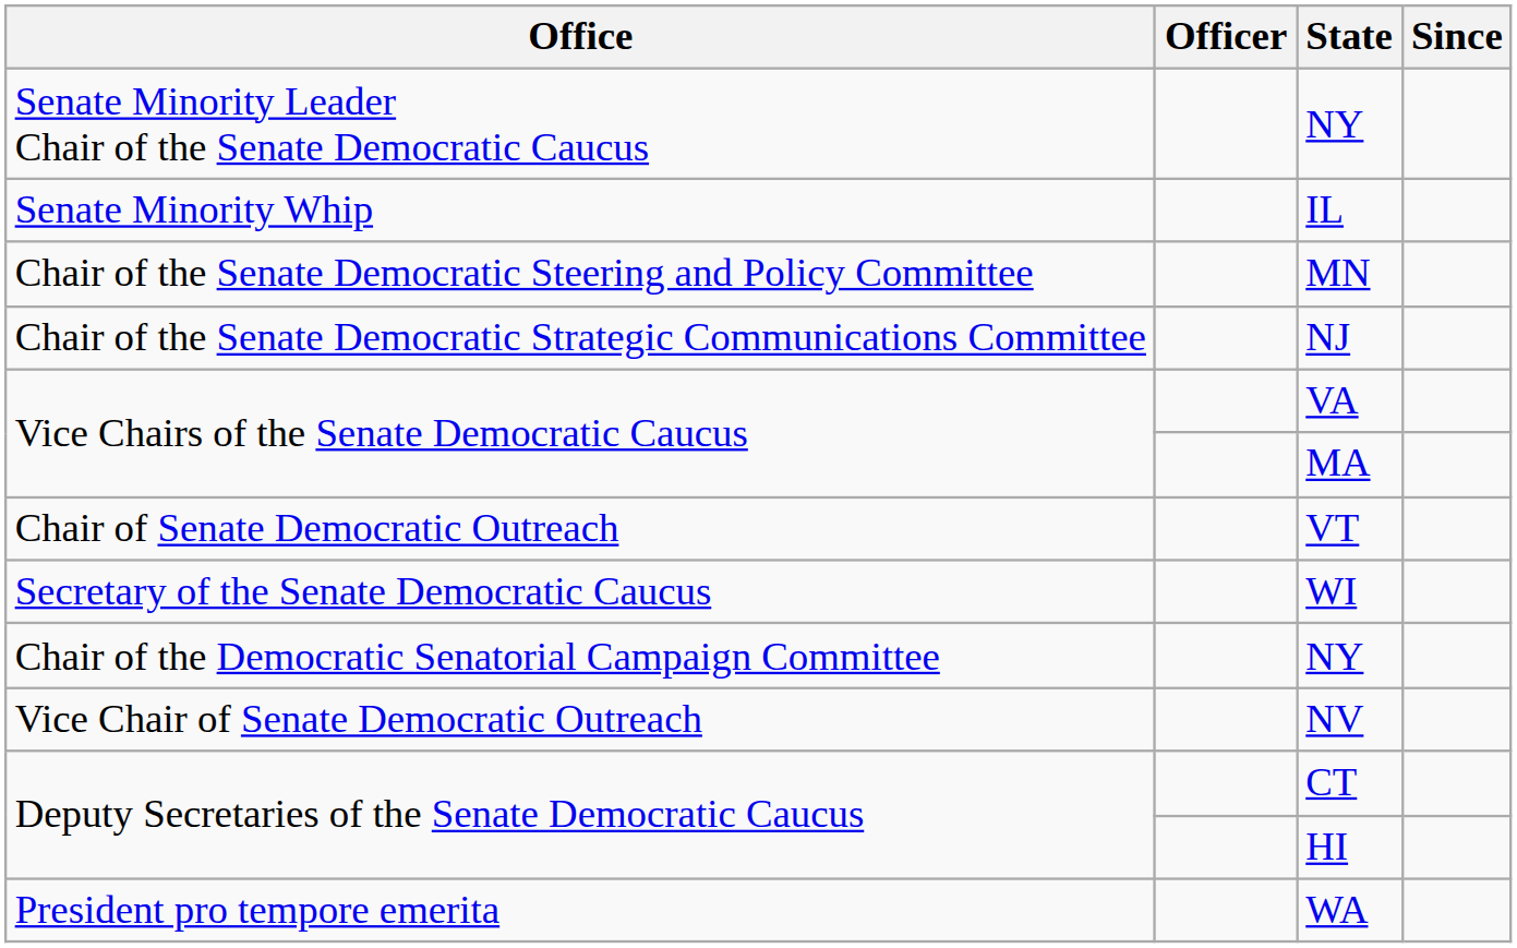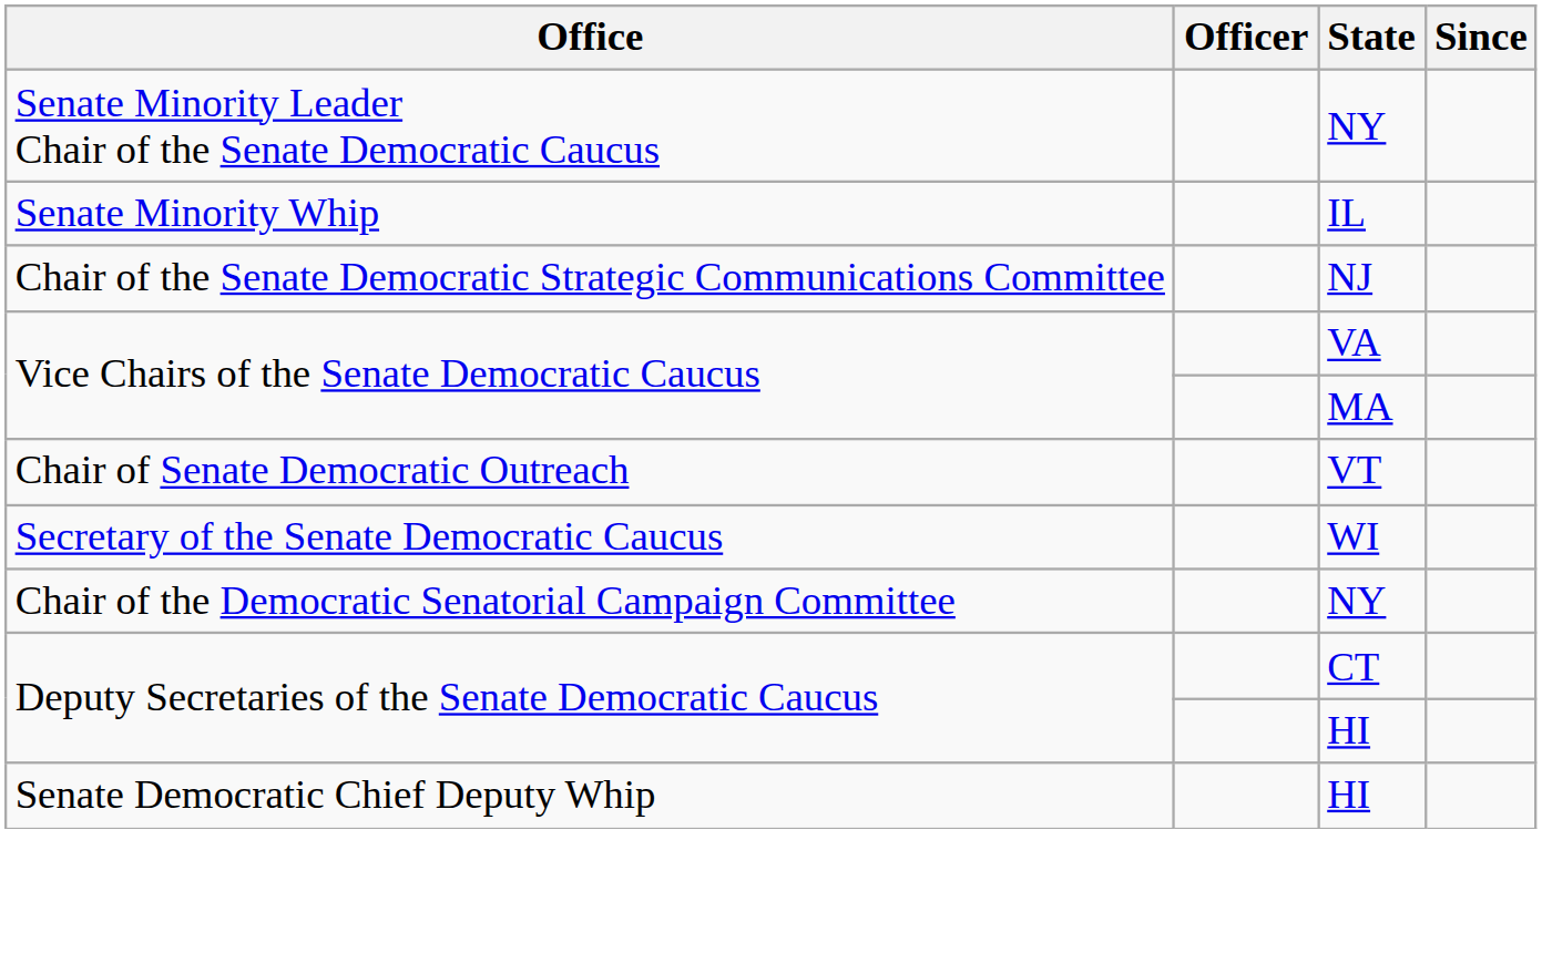- row: Chair of the Senate Democratic Steering and Policy Committee | MN
- row: Vice Chair of Senate Democratic Outreach | NV
+ row: Senate Democratic Chief Deputy Whip | HI
- row: President pro tempore emerita | WA
